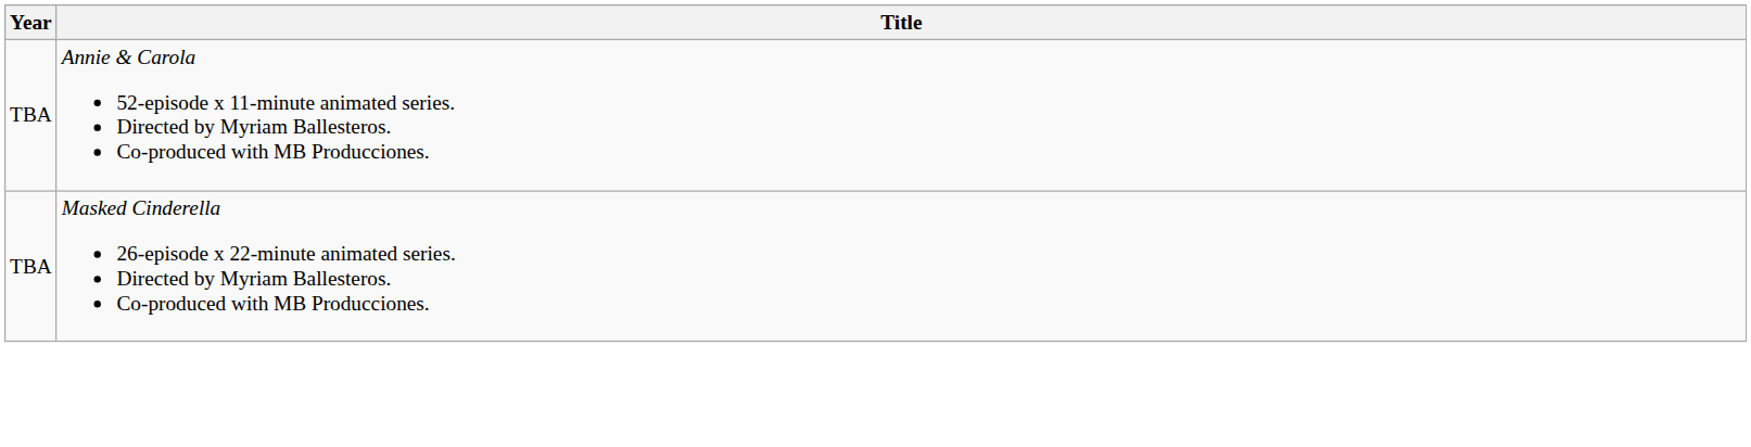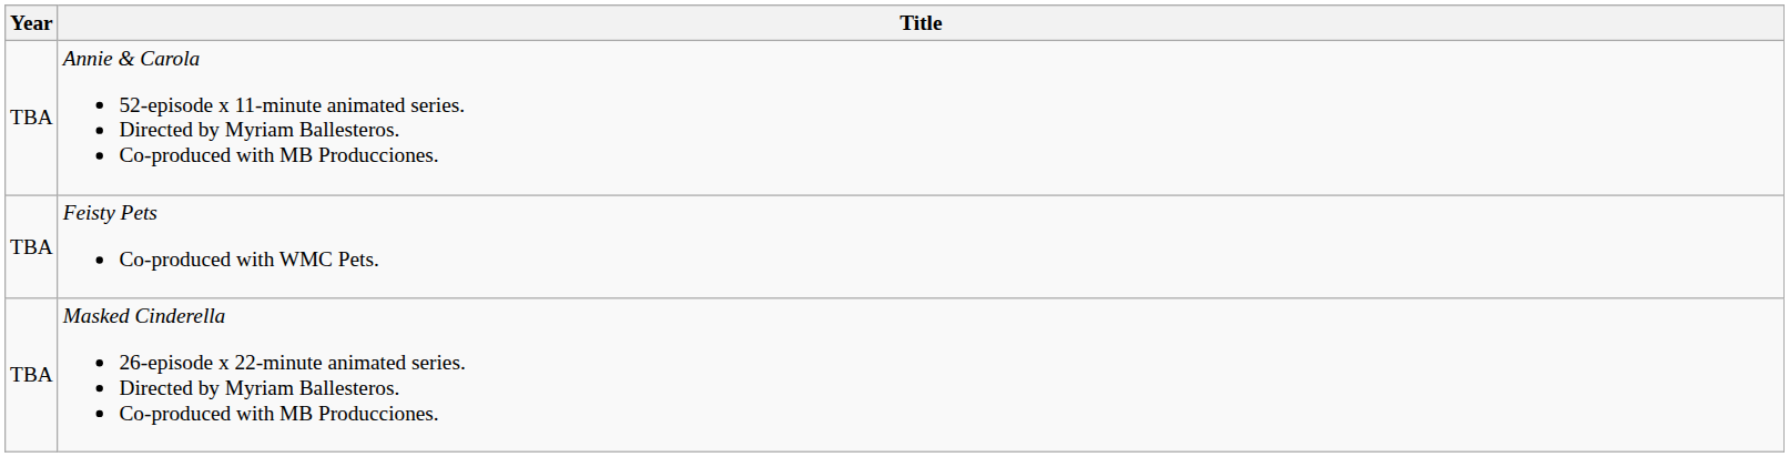+ row: TBA | Feisty Pets Co-produced with WMC Pets.
